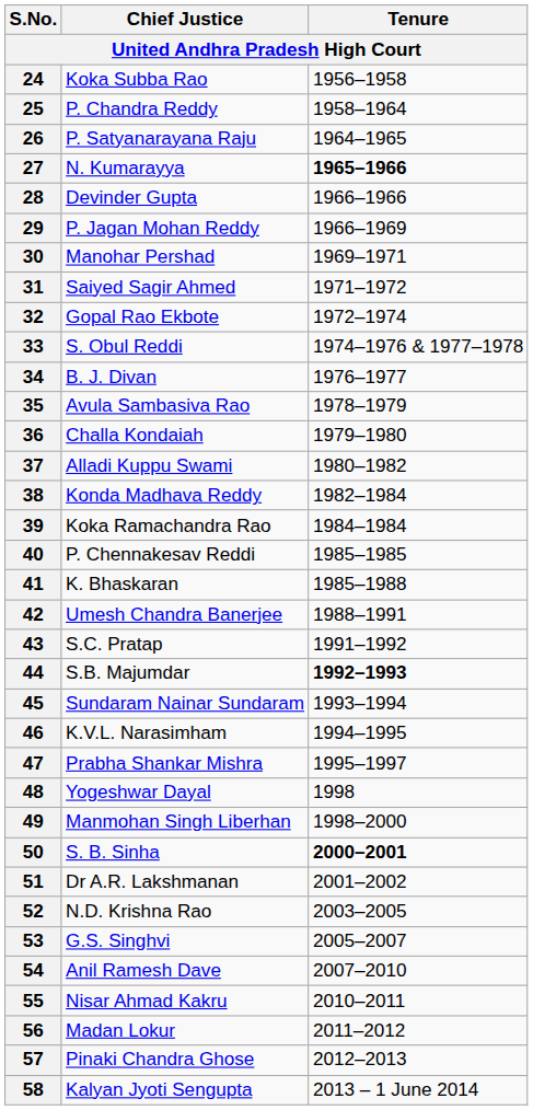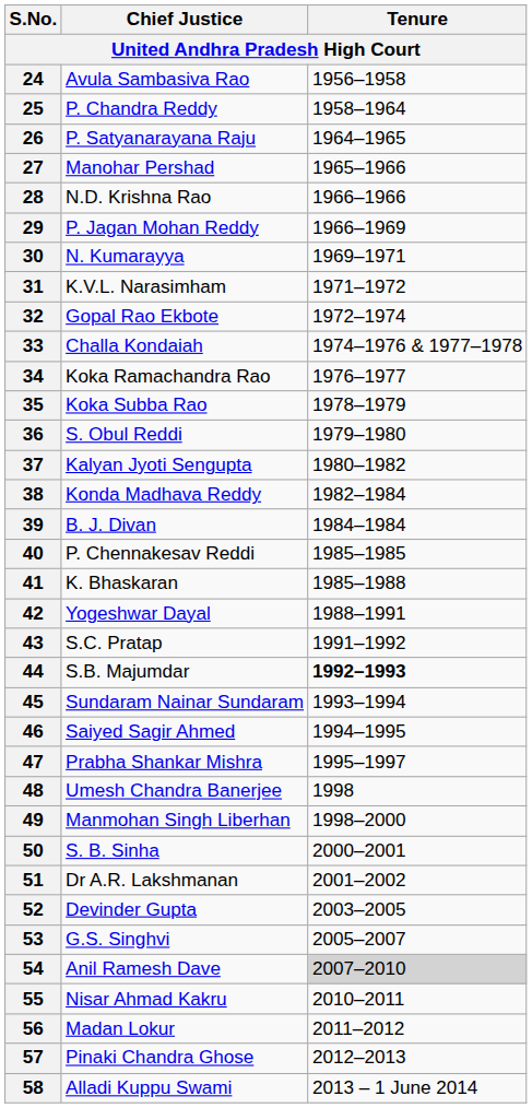24 | Chief Justice: Koka Subba Rao -> Avula Sambasiva Rao
27 | Chief Justice: N. Kumarayya -> Manohar Pershad
27 | Tenure: bold -> normal
28 | Chief Justice: Devinder Gupta -> N.D. Krishna Rao
30 | Chief Justice: Manohar Pershad -> N. Kumarayya
31 | Chief Justice: Saiyed Sagir Ahmed -> K.V.L. Narasimham
33 | Chief Justice: S. Obul Reddi -> Challa Kondaiah
34 | Chief Justice: B. J. Divan -> Koka Ramachandra Rao
35 | Chief Justice: Avula Sambasiva Rao -> Koka Subba Rao
36 | Chief Justice: Challa Kondaiah -> S. Obul Reddi
37 | Chief Justice: Alladi Kuppu Swami -> Kalyan Jyoti Sengupta
39 | Chief Justice: Koka Ramachandra Rao -> B. J. Divan
42 | Chief Justice: Umesh Chandra Banerjee -> Yogeshwar Dayal
46 | Chief Justice: K.V.L. Narasimham -> Saiyed Sagir Ahmed
48 | Chief Justice: Yogeshwar Dayal -> Umesh Chandra Banerjee
50 | Tenure: bold -> normal
52 | Chief Justice: N.D. Krishna Rao -> Devinder Gupta
54 | Tenure: no background -> lightgrey background
58 | Chief Justice: Kalyan Jyoti Sengupta -> Alladi Kuppu Swami
